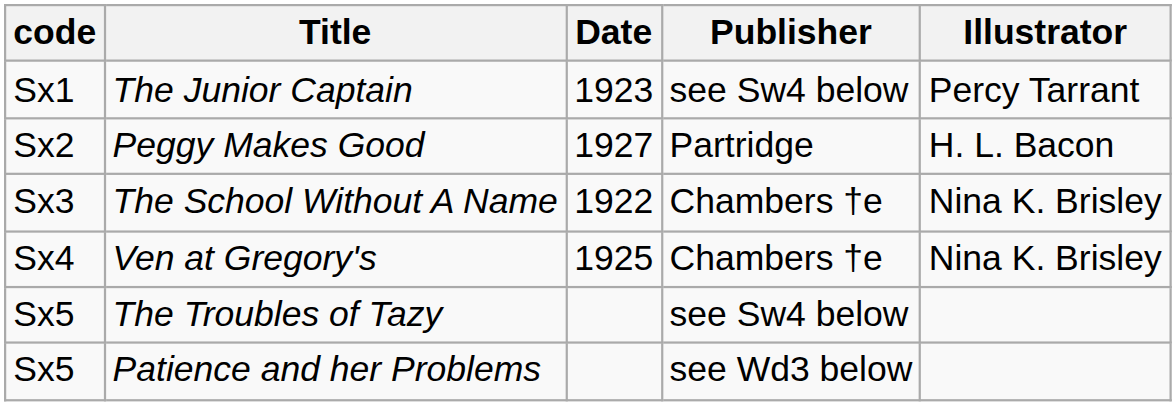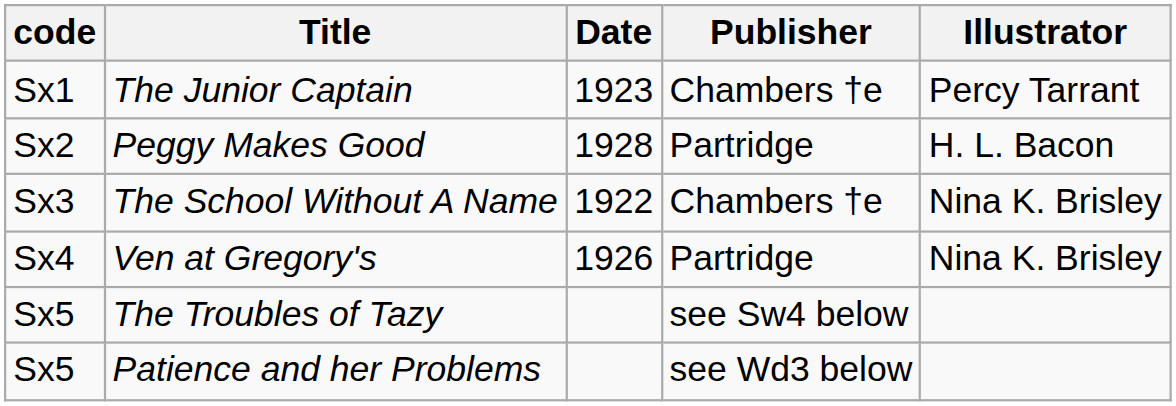The Junior Captain | Publisher: see Sw4 below -> Chambers †e
Peggy Makes Good | Date: 1927 -> 1928
Ven at Gregory's | Date: 1925 -> 1926
Ven at Gregory's | Publisher: Chambers †e -> Partridge
